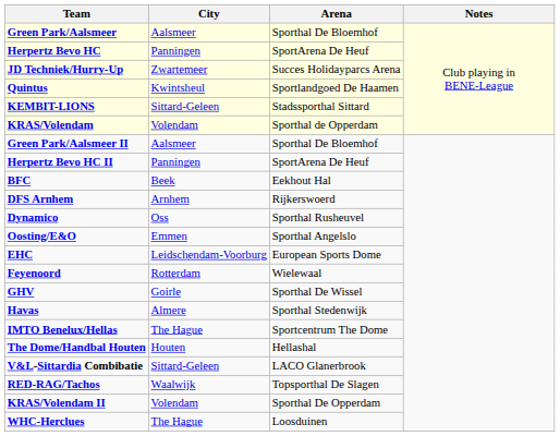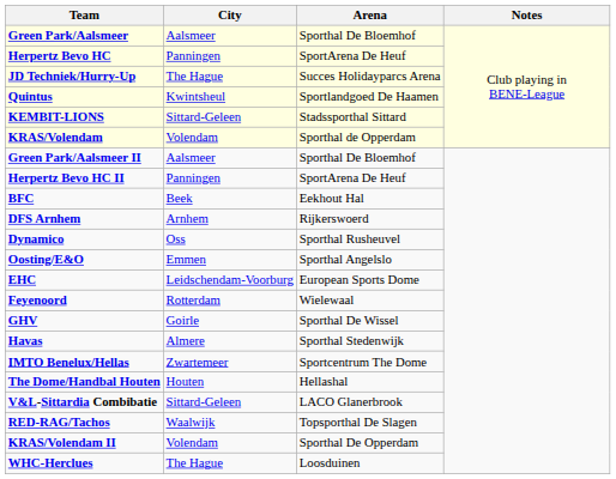JD Techniek/Hurry-Up | City: Zwartemeer -> The Hague
IMTO Benelux/Hellas | City: The Hague -> Zwartemeer
